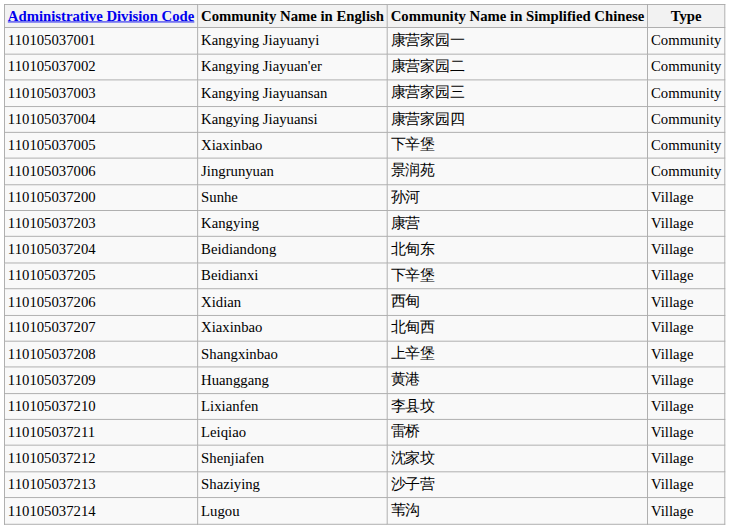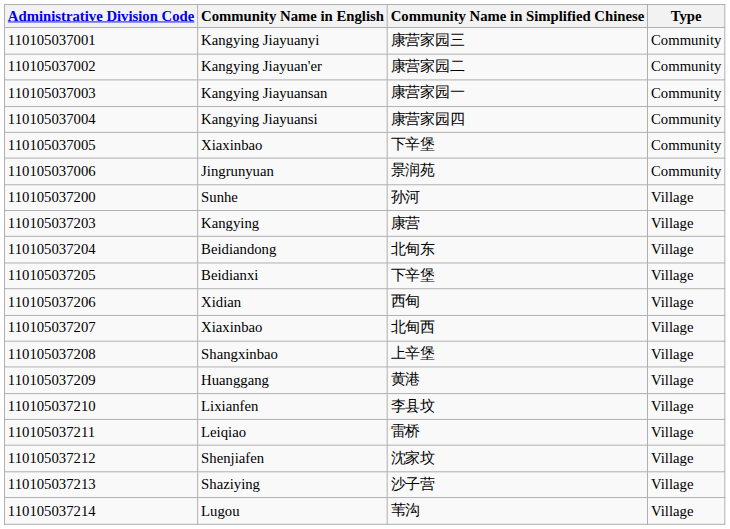Kangying Jiayuanyi | Community Name in Simplified Chinese: 康营家园一 -> 康营家园三
Kangying Jiayuansan | Community Name in Simplified Chinese: 康营家园三 -> 康营家园一
